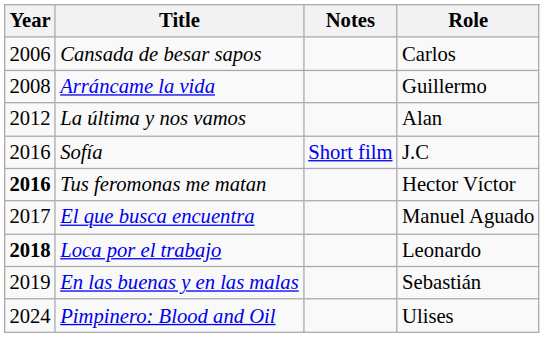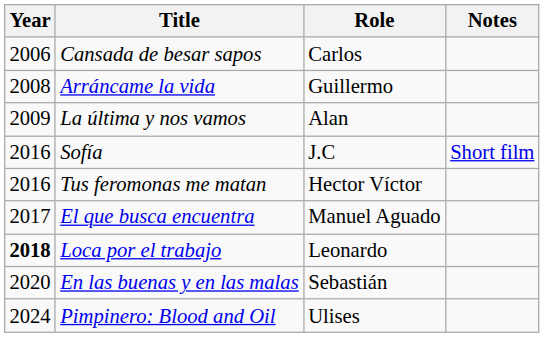columns swapped: Role <-> Notes
La última y nos vamos | Year: 2012 -> 2009
Tus feromonas me matan | Year: bold -> normal
En las buenas y en las malas | Year: 2019 -> 2020
